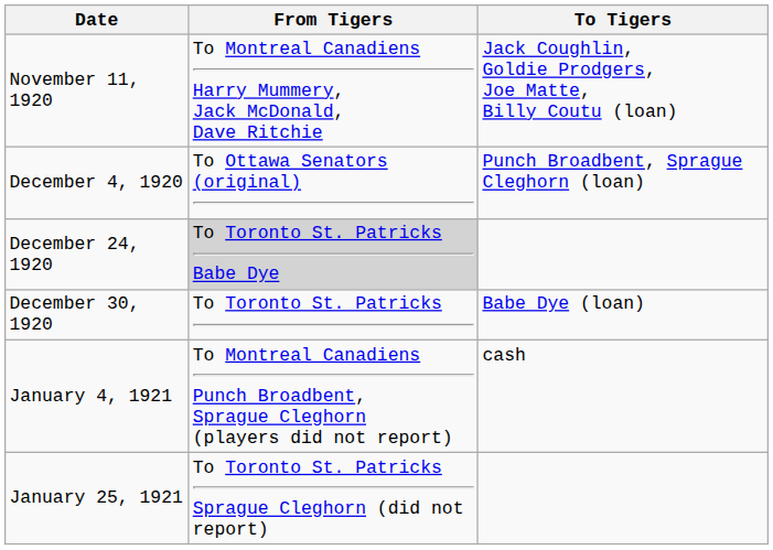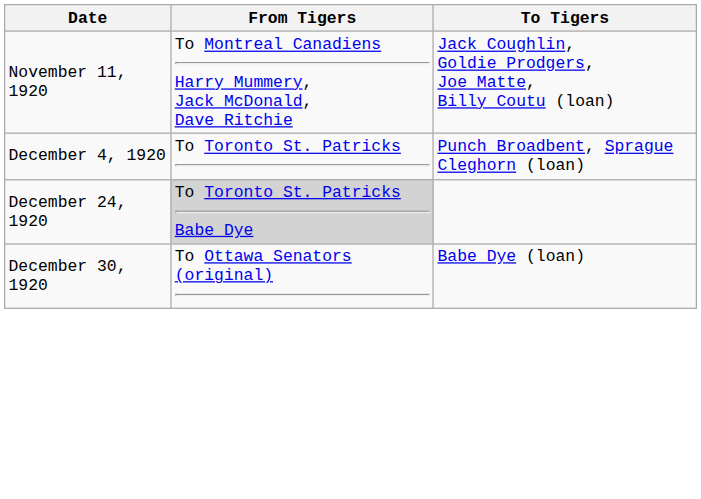December 4, 1920 | From Tigers: To Ottawa Senators (original) -> To Toronto St. Patricks
December 30, 1920 | From Tigers: To Toronto St. Patricks -> To Ottawa Senators (original)
- row: January 4, 1921 | To Montreal Canadiens Punch Broadbent, Sprague Cleghorn (players did not report) | cash
- row: January 25, 1921 | To Toronto St. Patricks Sprague Cleghorn (did not report)
